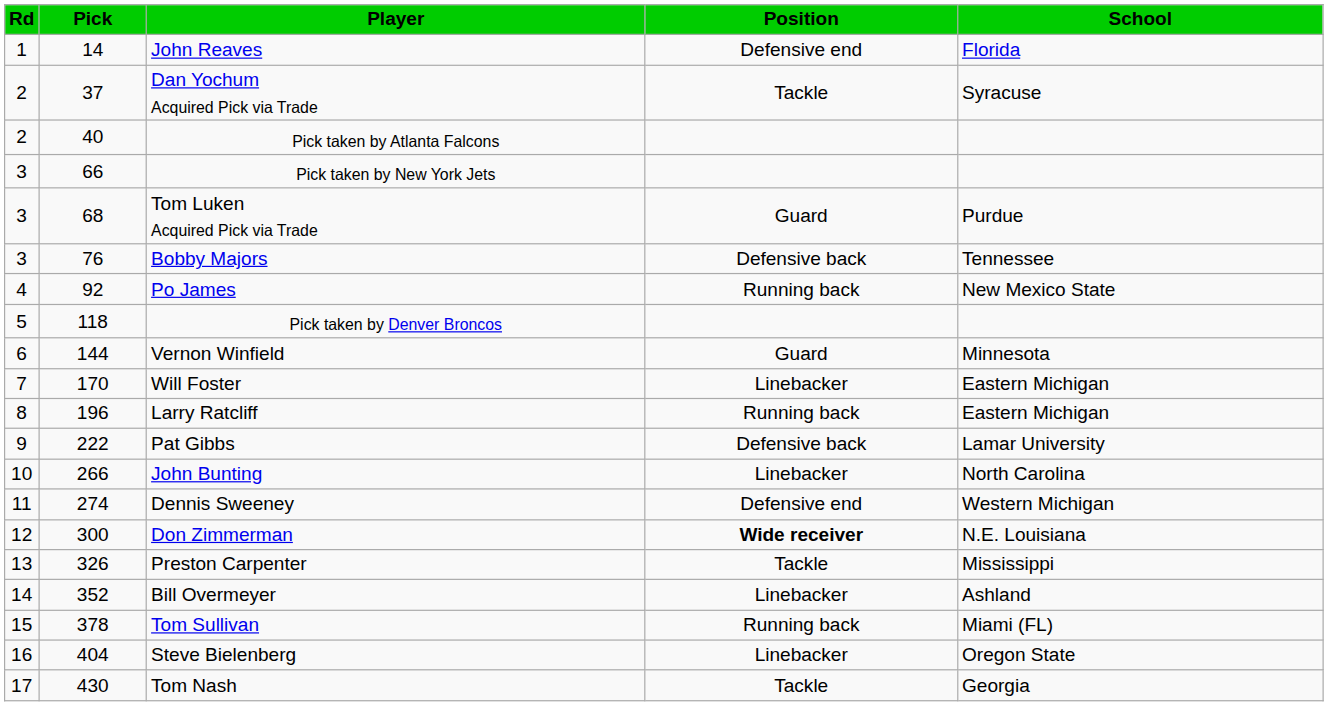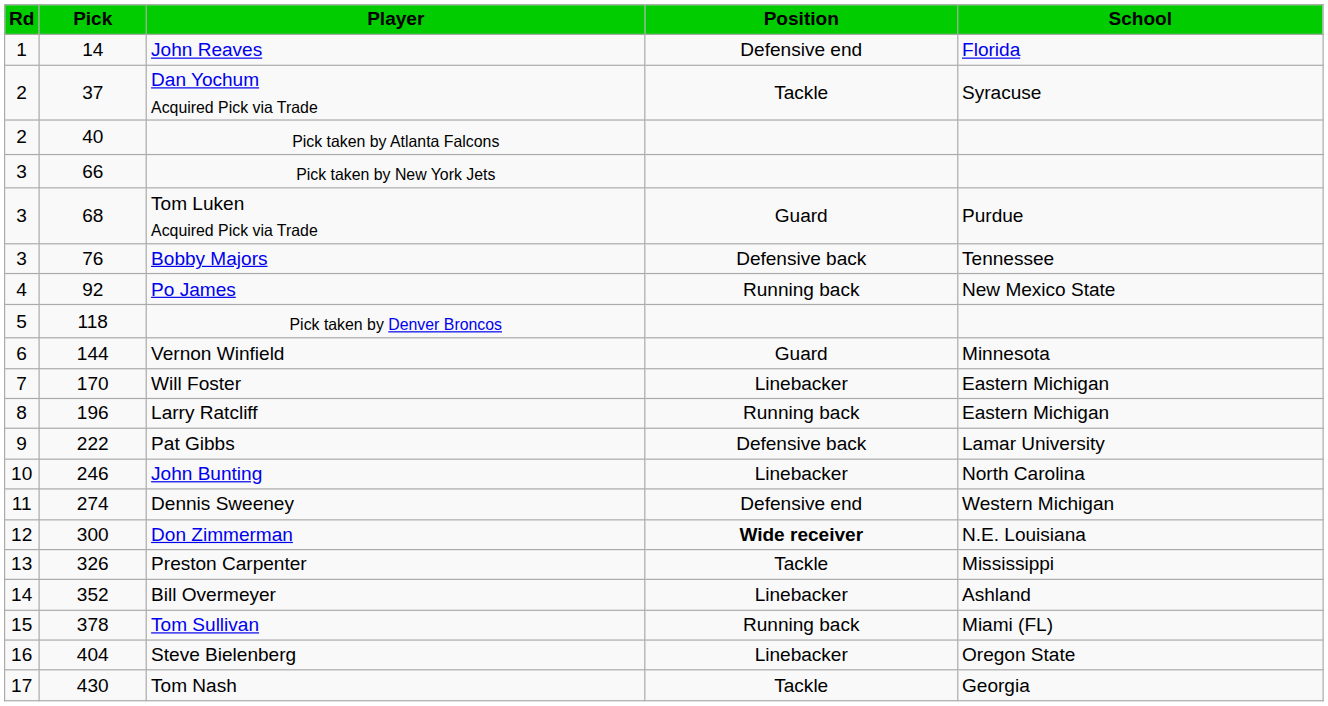John Bunting | Pick: 266 -> 246
